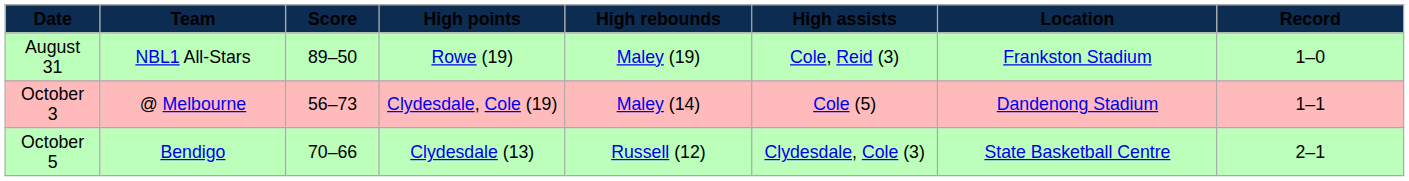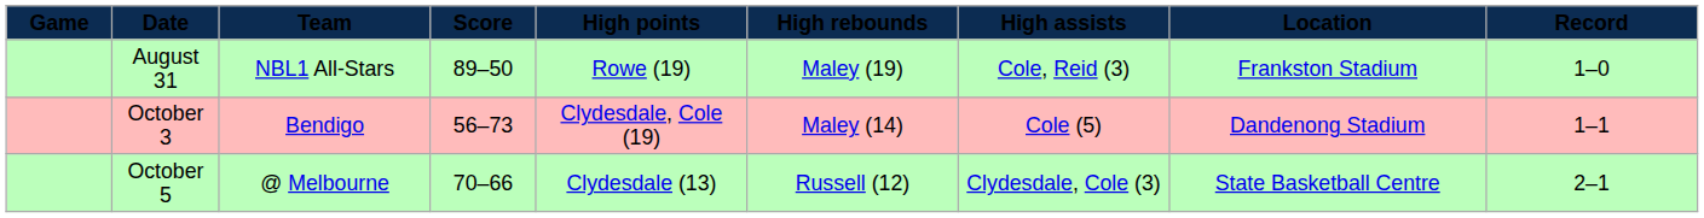+ column: Game
October 3 | Team: @ Melbourne -> Bendigo
October 5 | Team: Bendigo -> @ Melbourne
